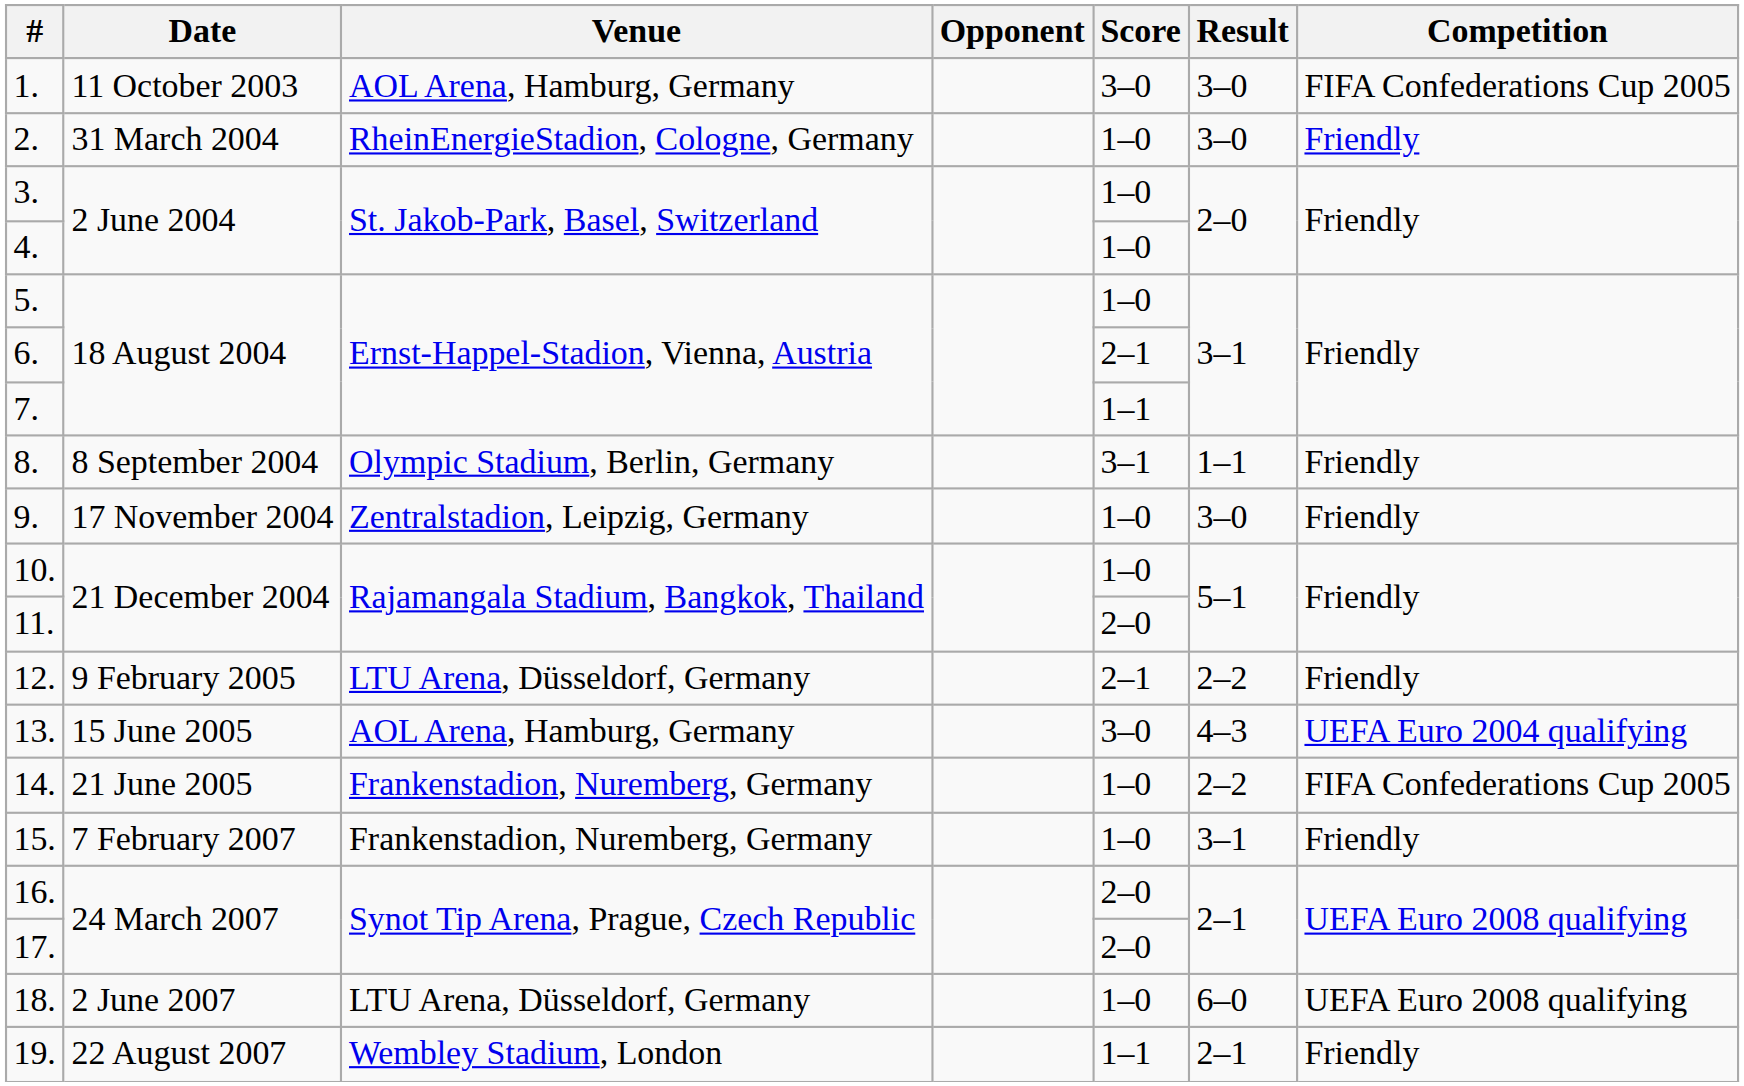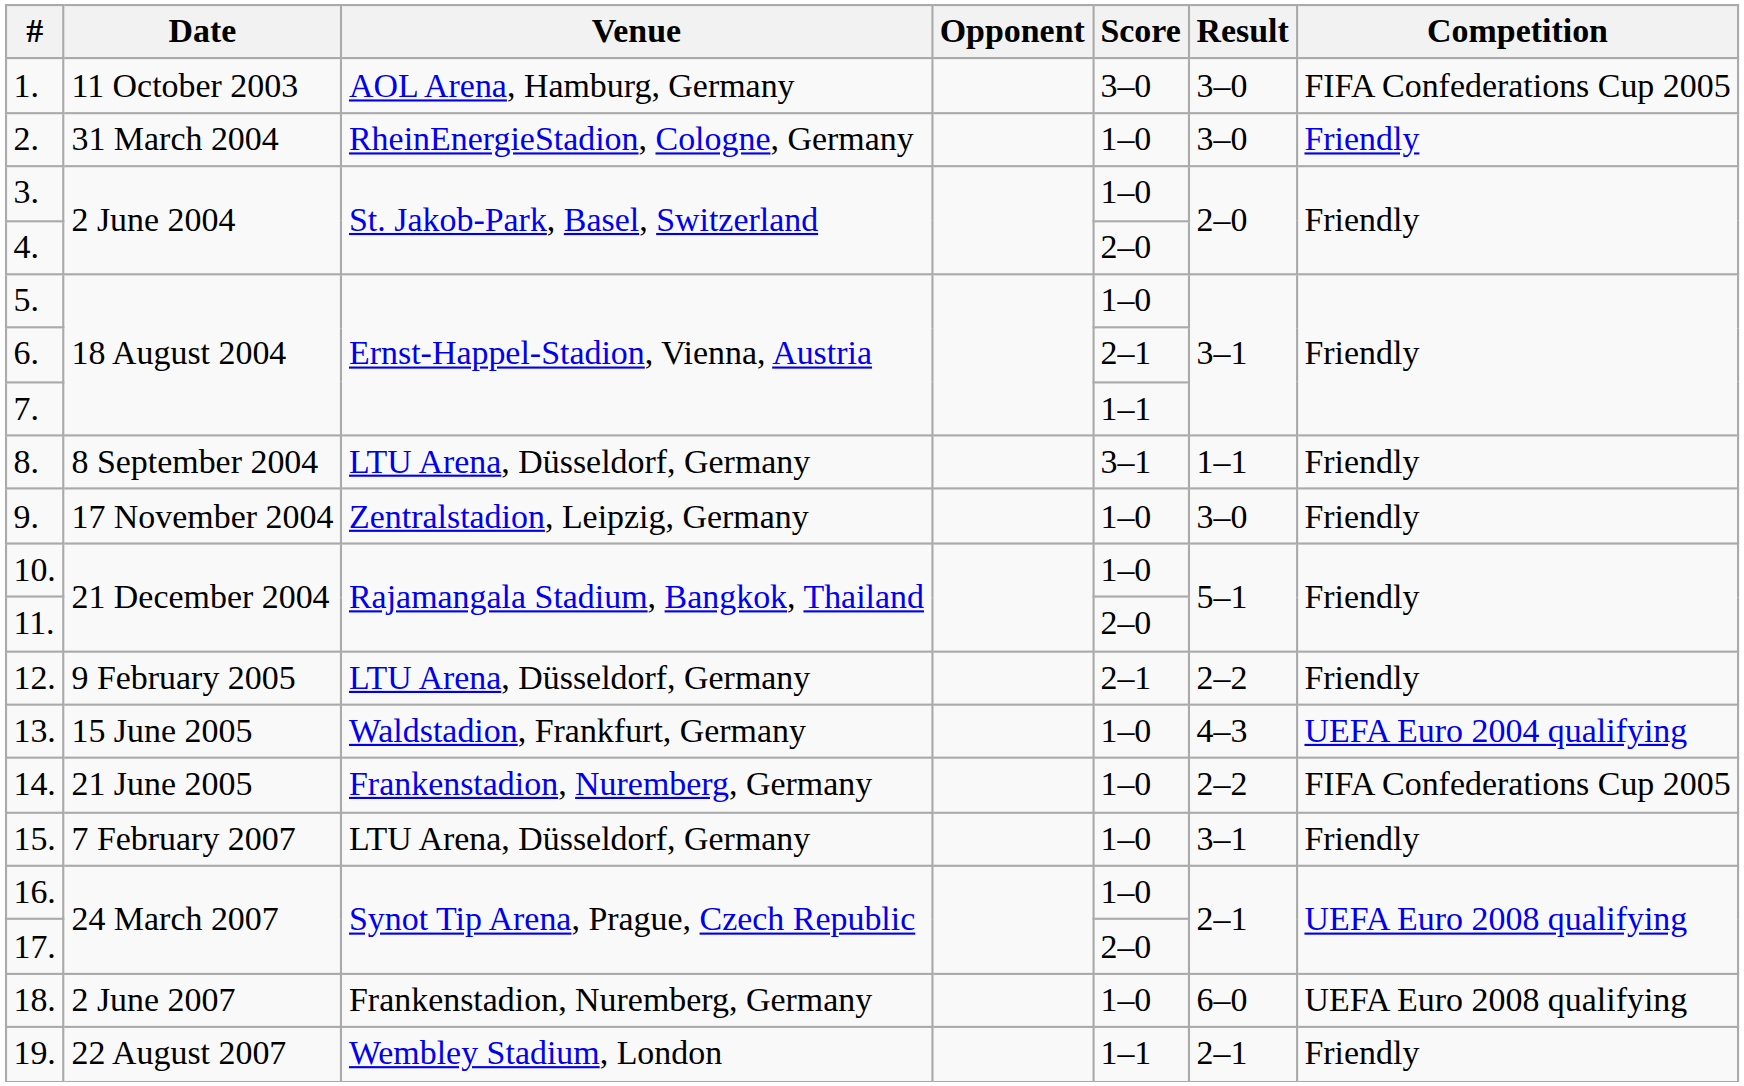4. | Score: 1–0 -> 2–0
8. | Venue: Olympic Stadium, Berlin, Germany -> LTU Arena, Düsseldorf, Germany
13. | Venue: AOL Arena, Hamburg, Germany -> Waldstadion, Frankfurt, Germany
13. | Score: 3–0 -> 1–0
15. | Venue: Frankenstadion, Nuremberg, Germany -> LTU Arena, Düsseldorf, Germany
16. | Score: 2–0 -> 1–0
18. | Venue: LTU Arena, Düsseldorf, Germany -> Frankenstadion, Nuremberg, Germany
